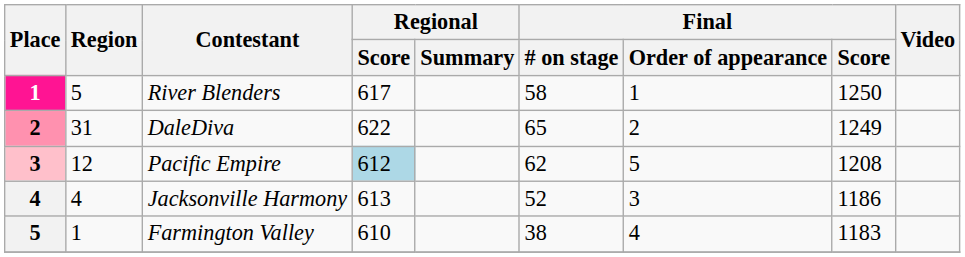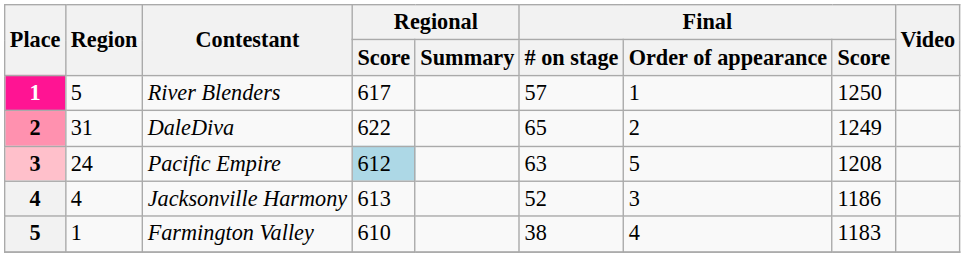River Blenders | Final / # on stage: 58 -> 57
Pacific Empire | Region: 12 -> 24
Pacific Empire | Final / # on stage: 62 -> 63
